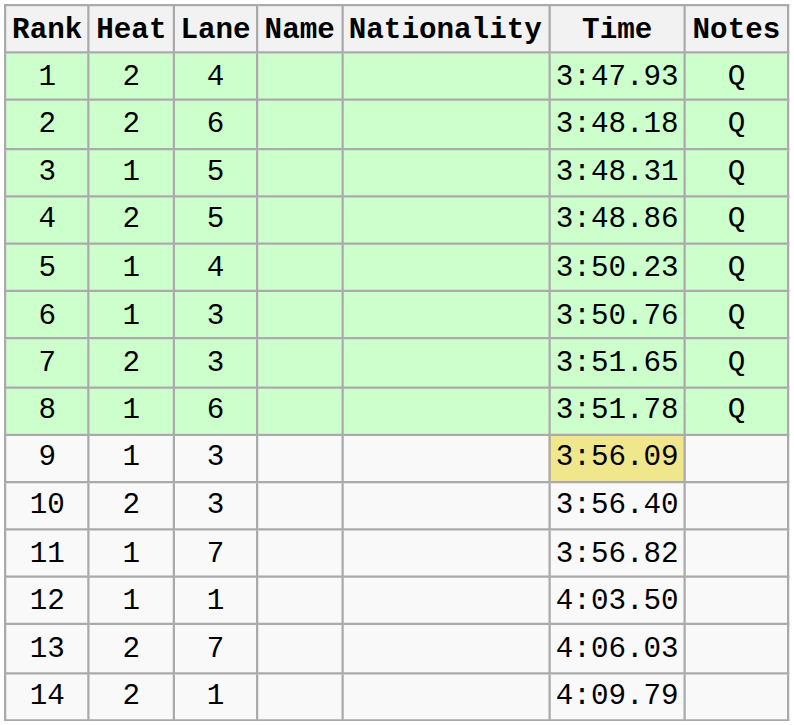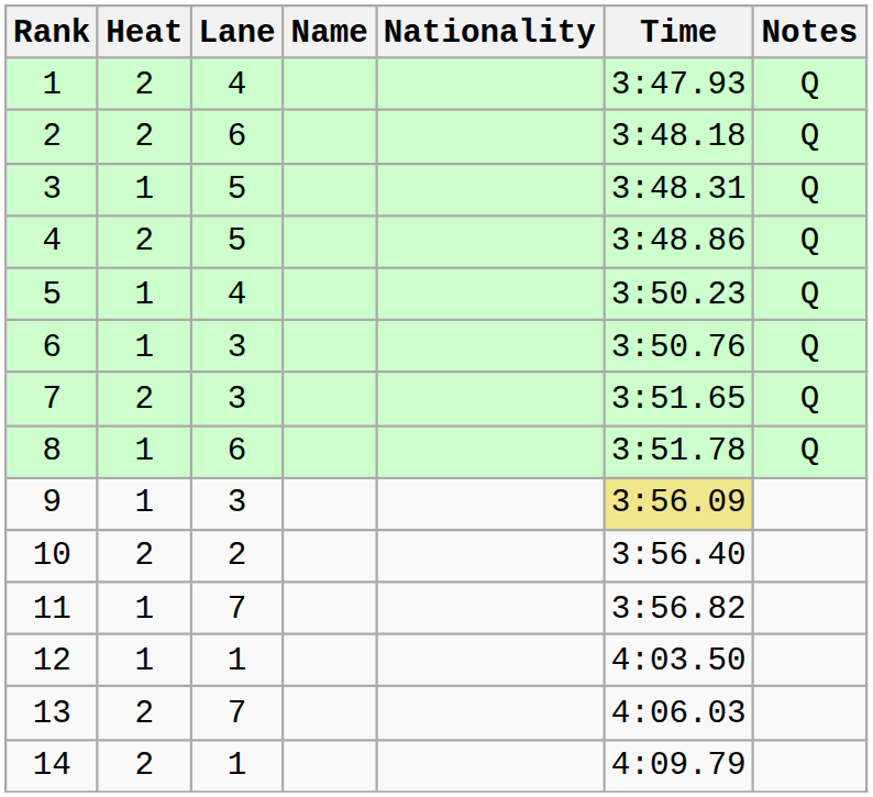10 | Lane: 3 -> 2
